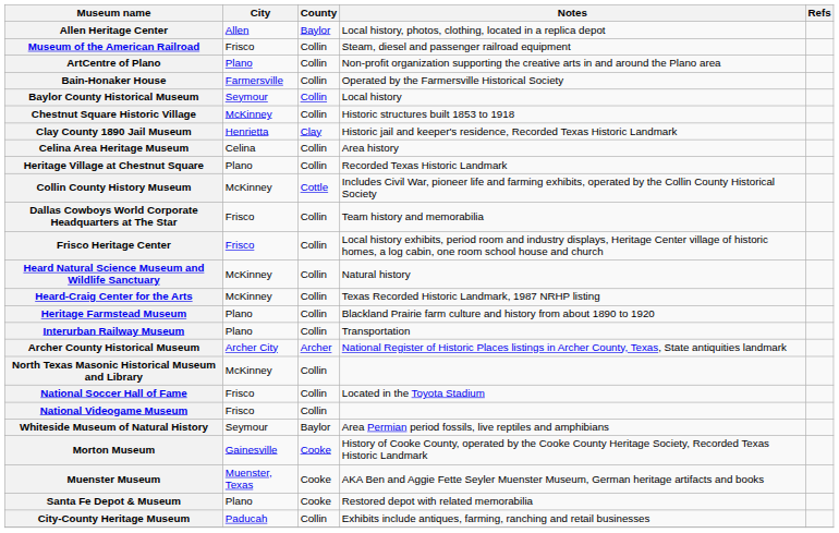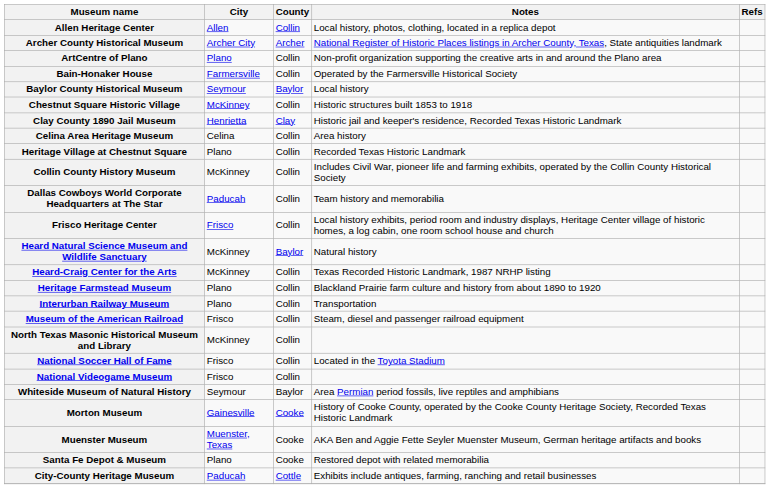Allen Heritage Center | County: Baylor -> Collin
rows swapped: Archer County Historical Museum <-> Museum of the American Railroad
Baylor County Historical Museum | County: Collin -> Baylor
Collin County History Museum | County: Cottle -> Collin
Dallas Cowboys World Corporate Headquarters at The Star | City: Frisco -> Paducah
Heard Natural Science Museum and Wildlife Sanctuary | County: Collin -> Baylor
City-County Heritage Museum | County: Collin -> Cottle
